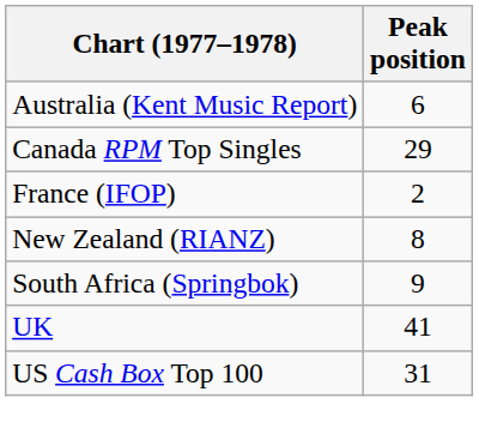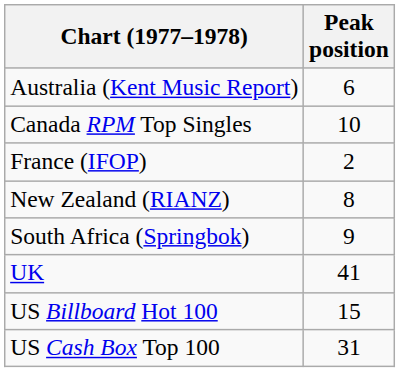Canada RPM Top Singles | Peak position: 29 -> 10
+ row: US Billboard Hot 100 | 15
